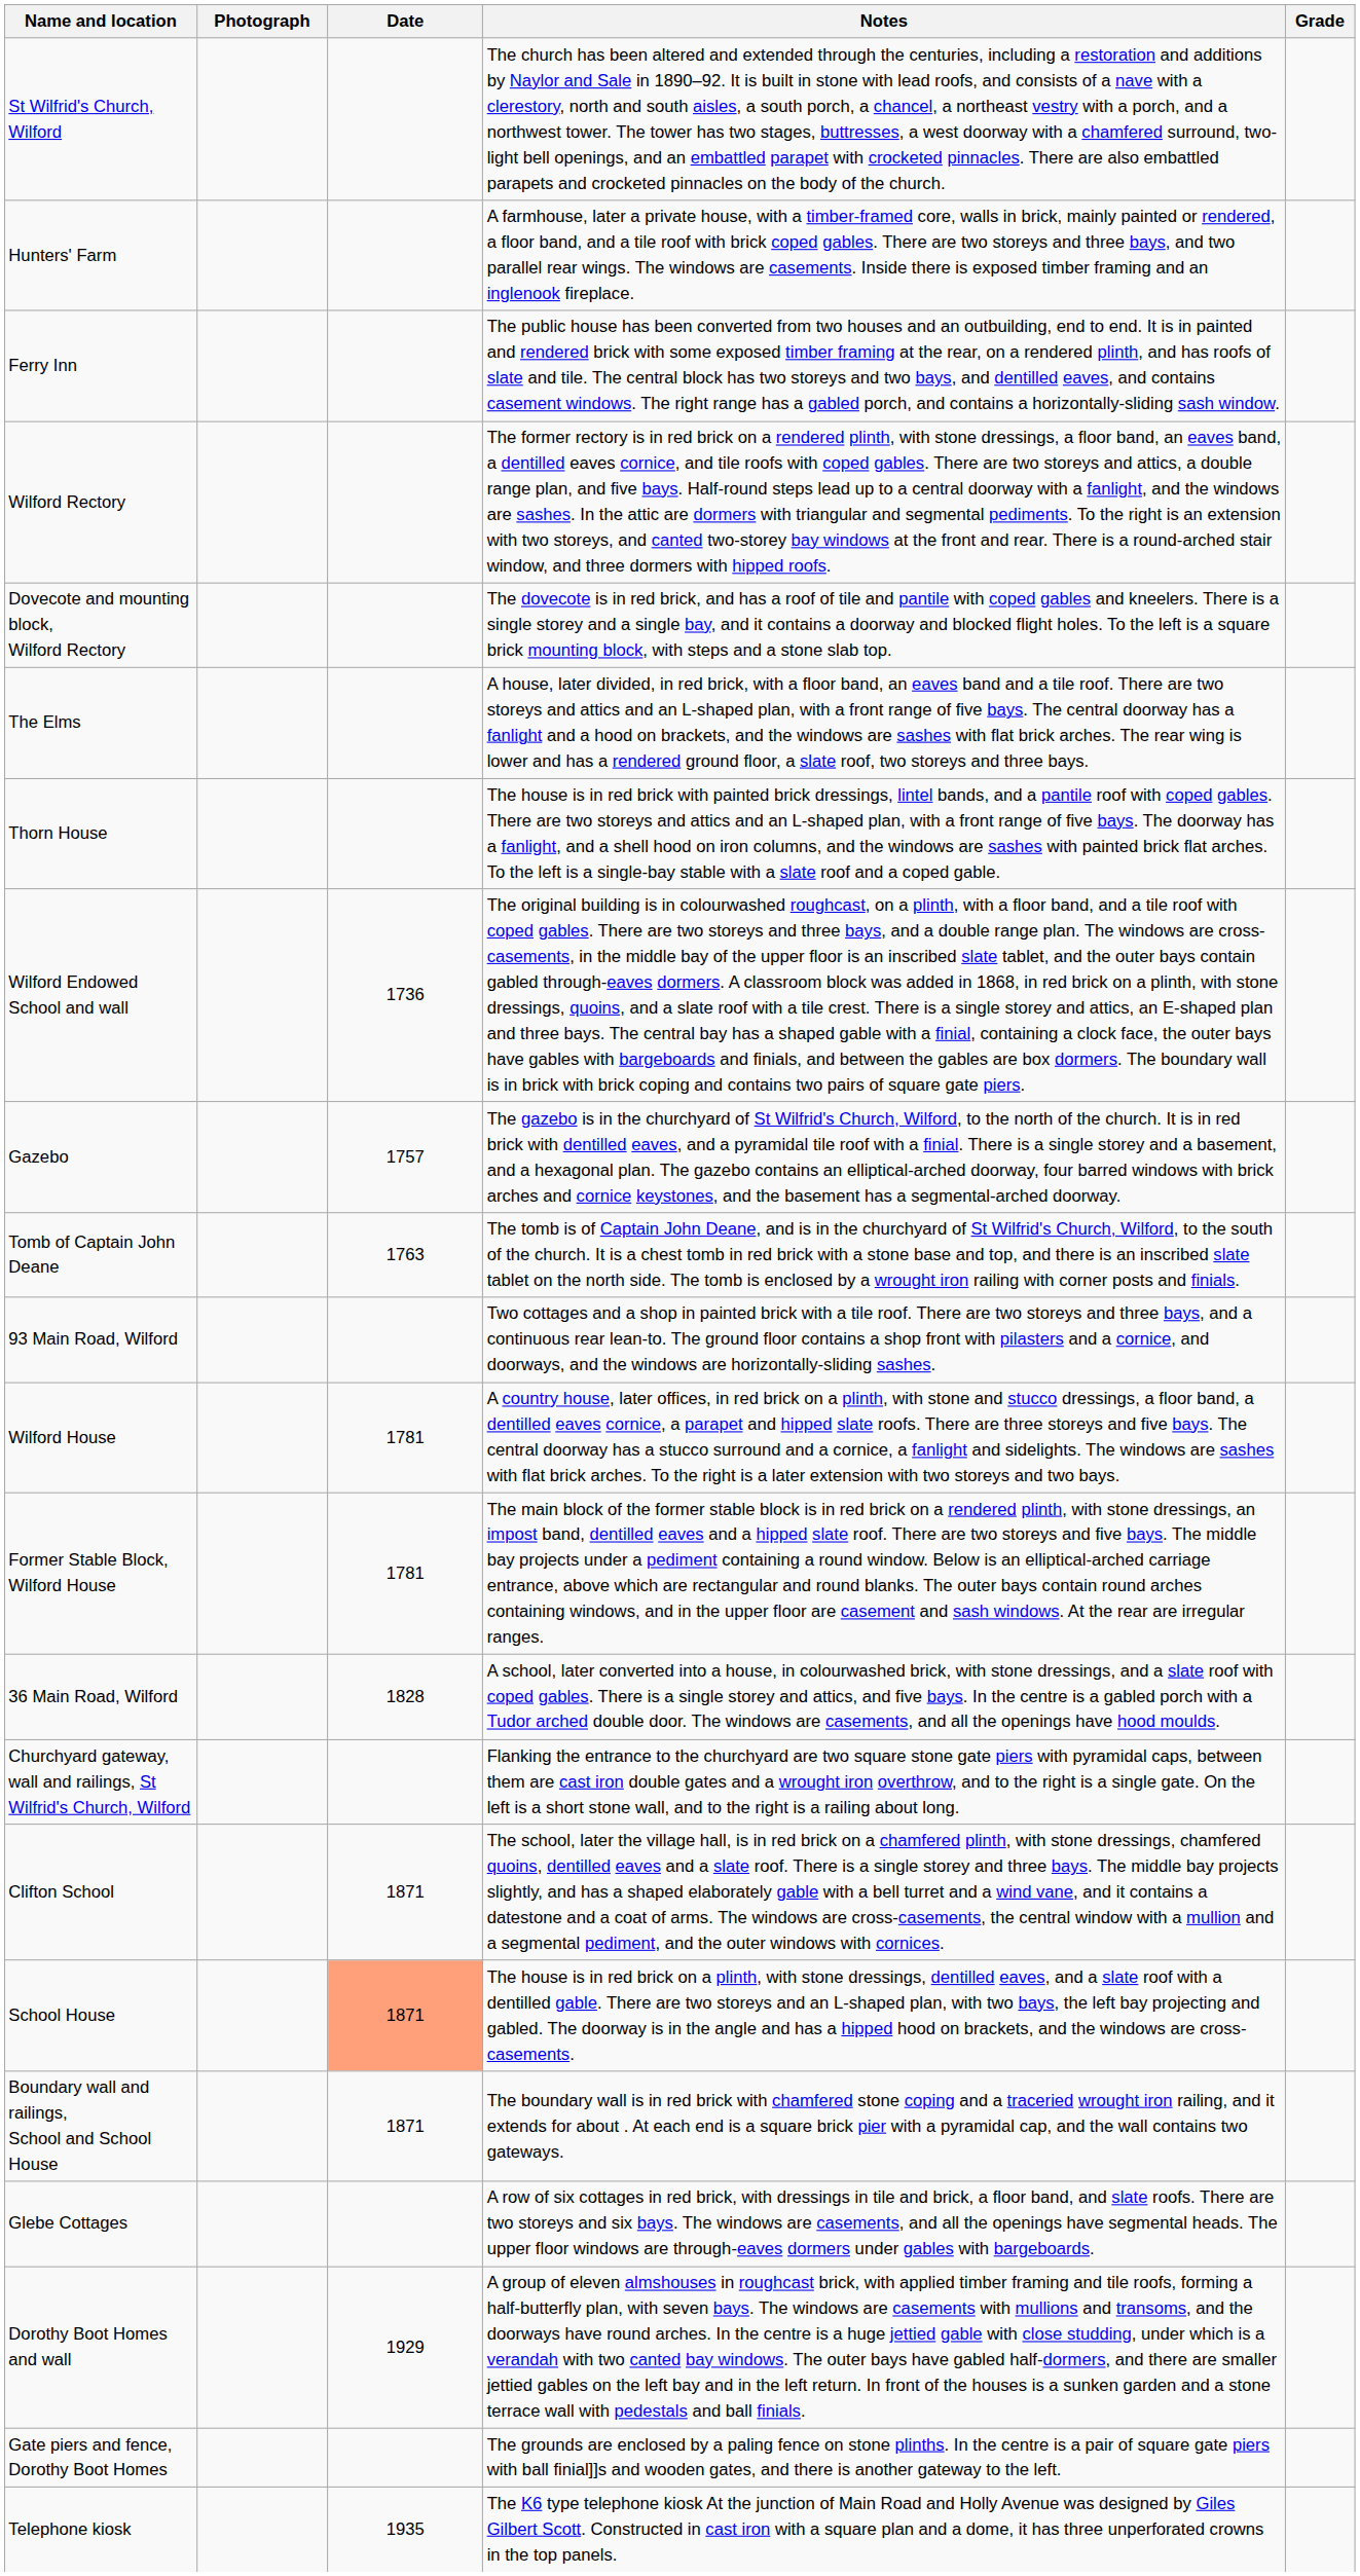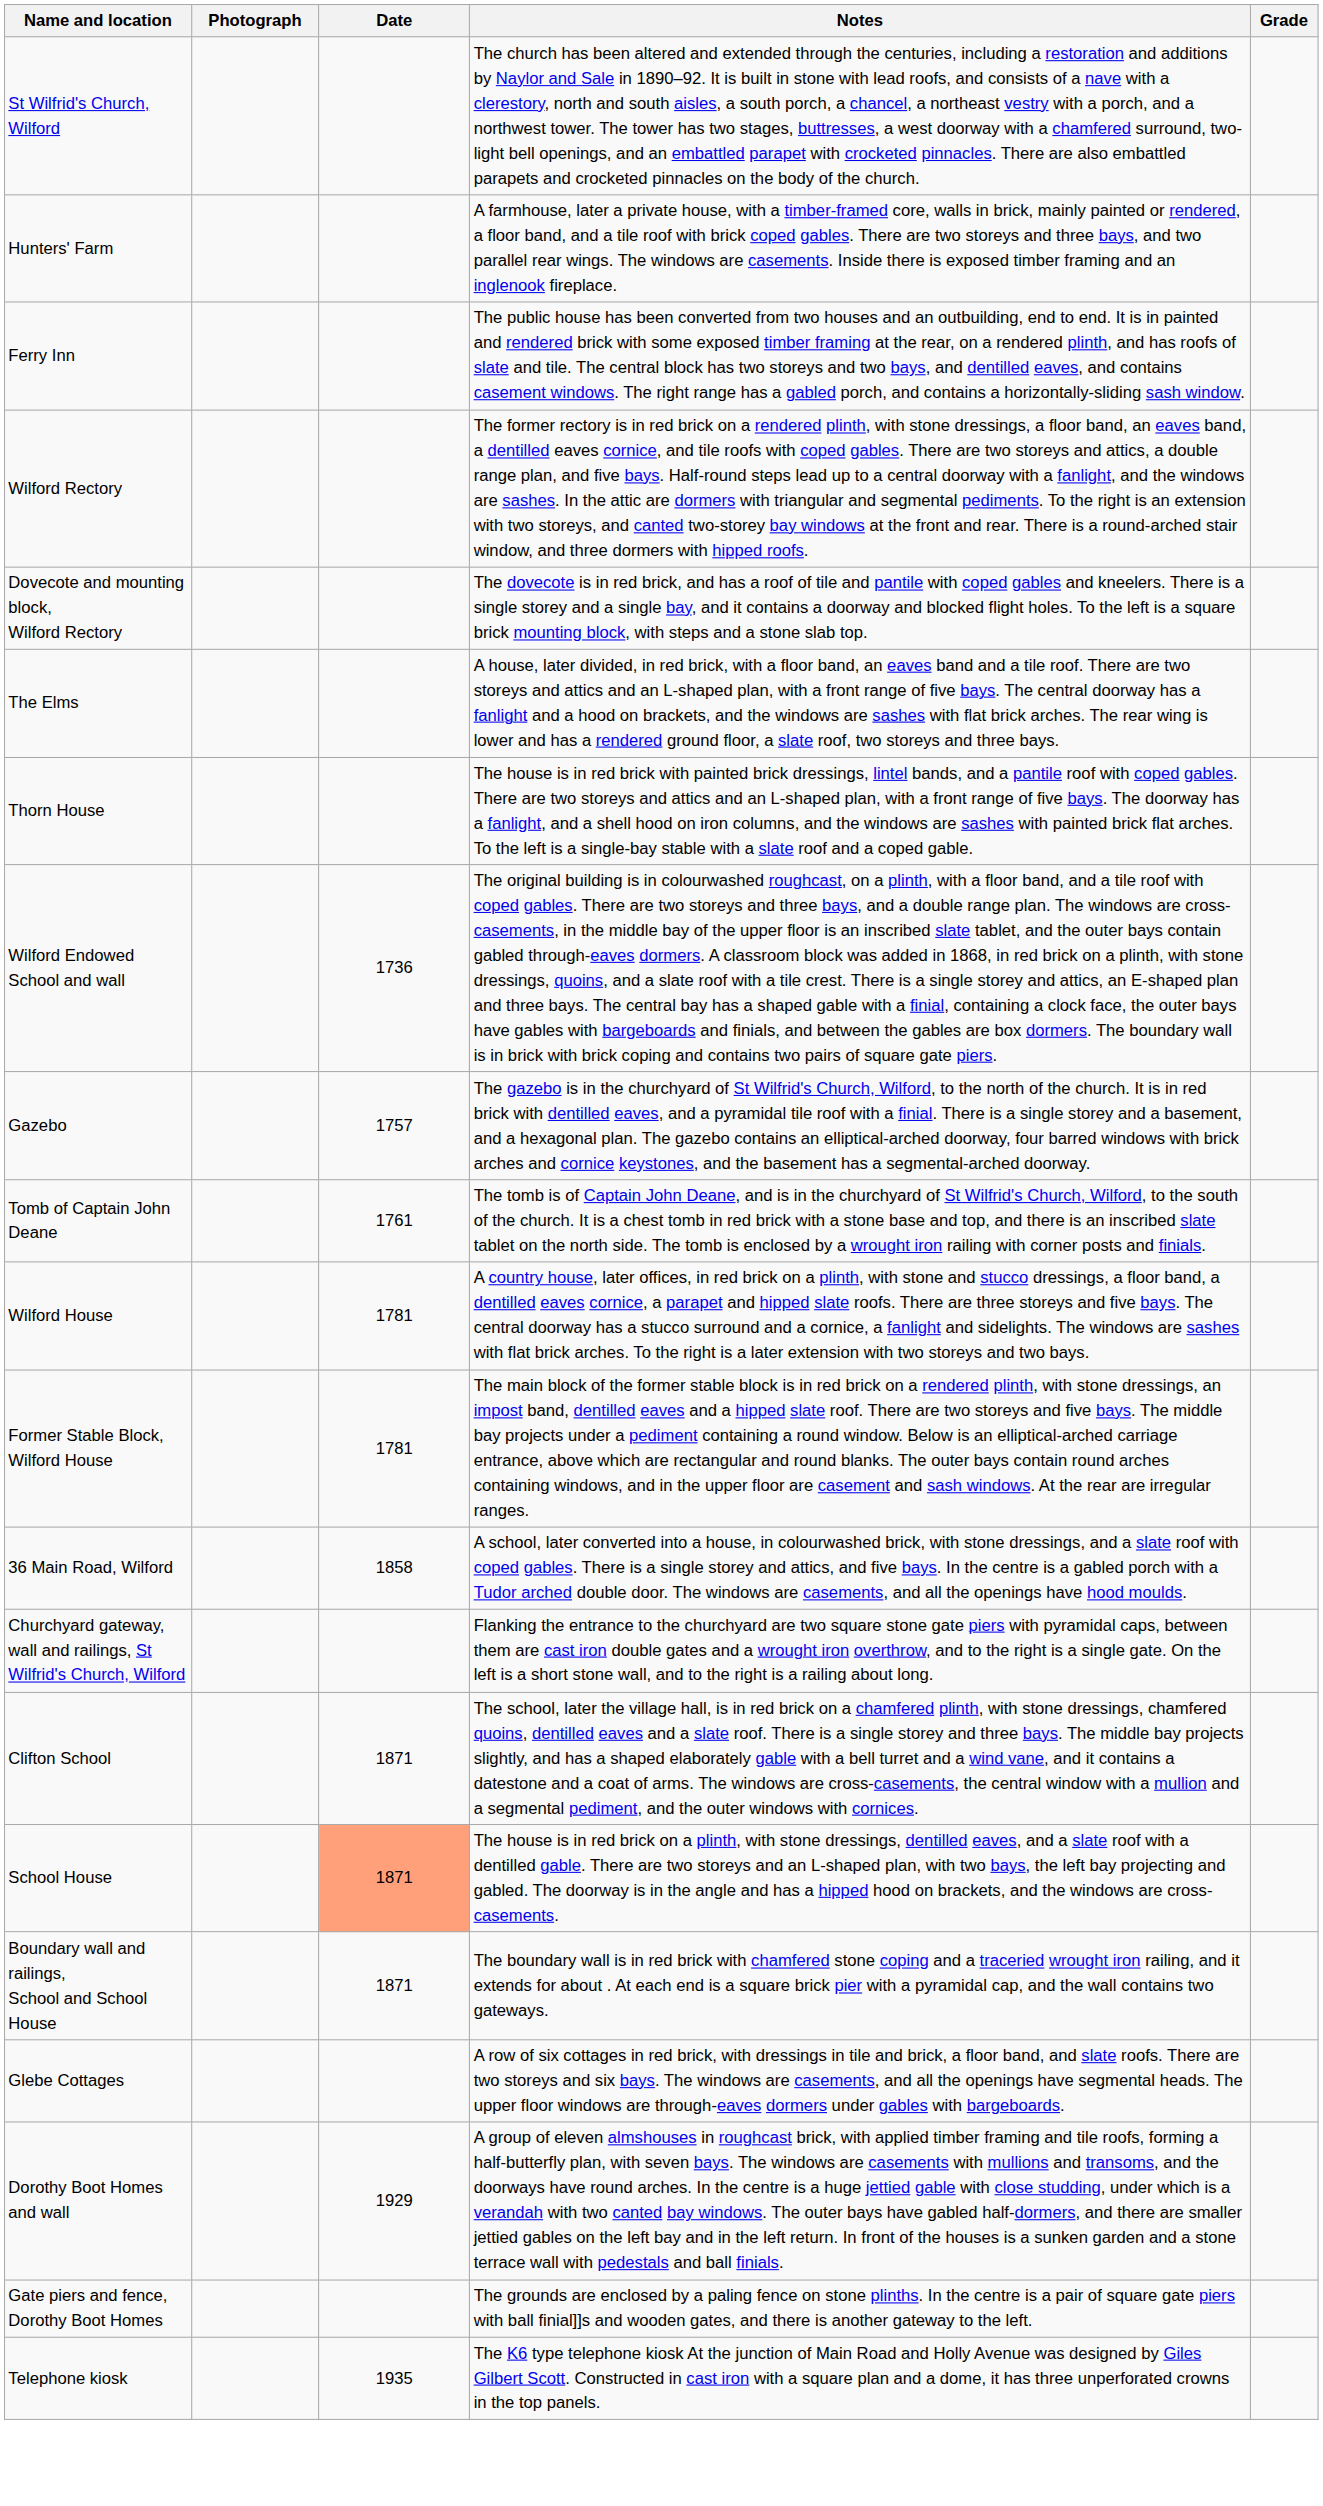Tomb of Captain John Deane | Date: 1763 -> 1761
- row: 93 Main Road, Wilford | Two cottages and a shop in painted brick with a tile roof. There are two storeys and three bays, and a continuous rear lean-to. The ground floor contains a shop front with pilasters and a cornice, and doorways, and the windows are horizontally-sliding sashes.
36 Main Road, Wilford | Date: 1828 -> 1858
